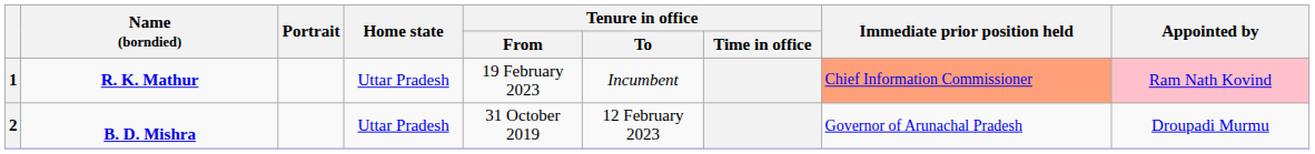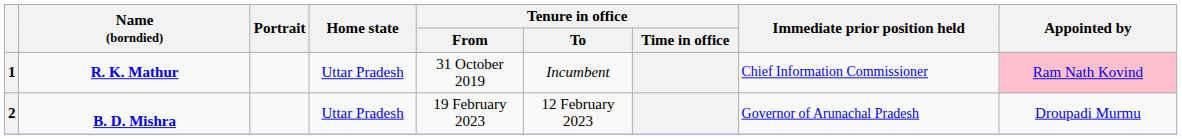1 | Tenure in office / From: 19 February 2023 -> 31 October 2019
1 | Immediate prior position held: lightsalmon background -> no background
2 | Tenure in office / From: 31 October 2019 -> 19 February 2023
